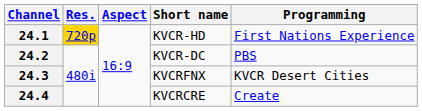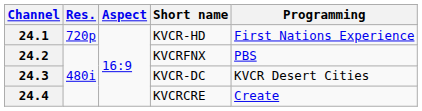24.1 | Res.: gold background -> no background
24.2 | Short name: KVCR-DC -> KVCRFNX
24.3 | Short name: KVCRFNX -> KVCR-DC
